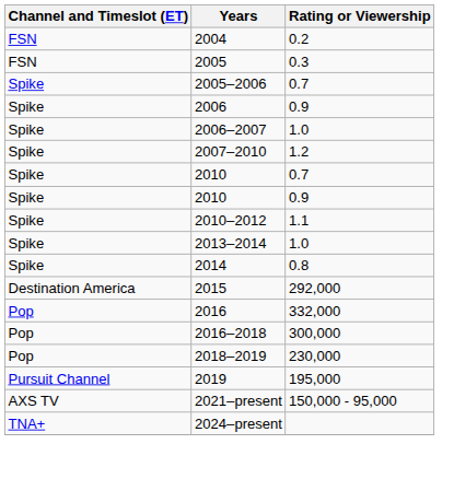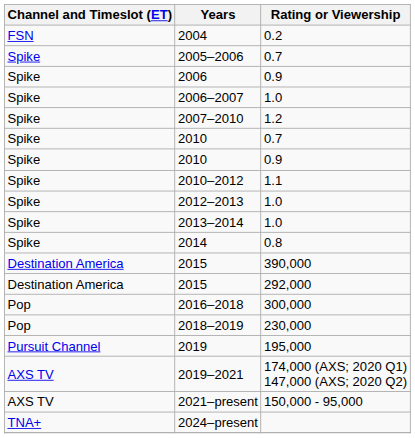- row: FSN | 2005 | 0.3
+ row: Spike | 2012–2013 | 1.0
+ row: Destination America | 2015 | 390,000
- row: Pop | 2016 | 332,000
+ row: AXS TV | 2019–2021 | 174,000 (AXS; 2020 Q1) 147,000 (AXS; 2020 Q2)
